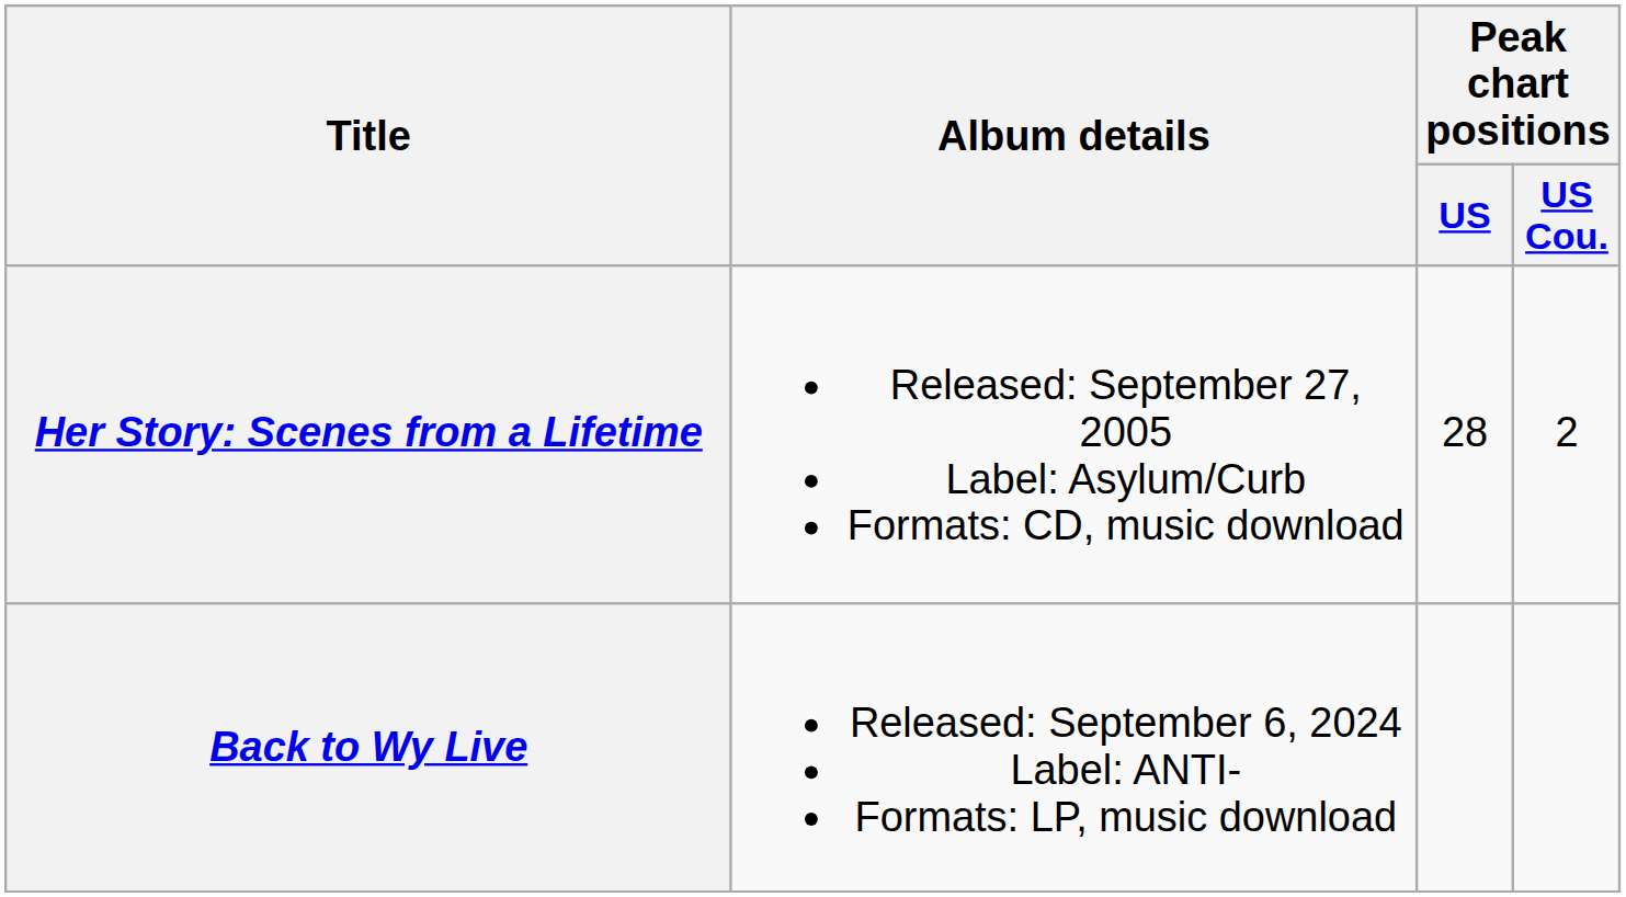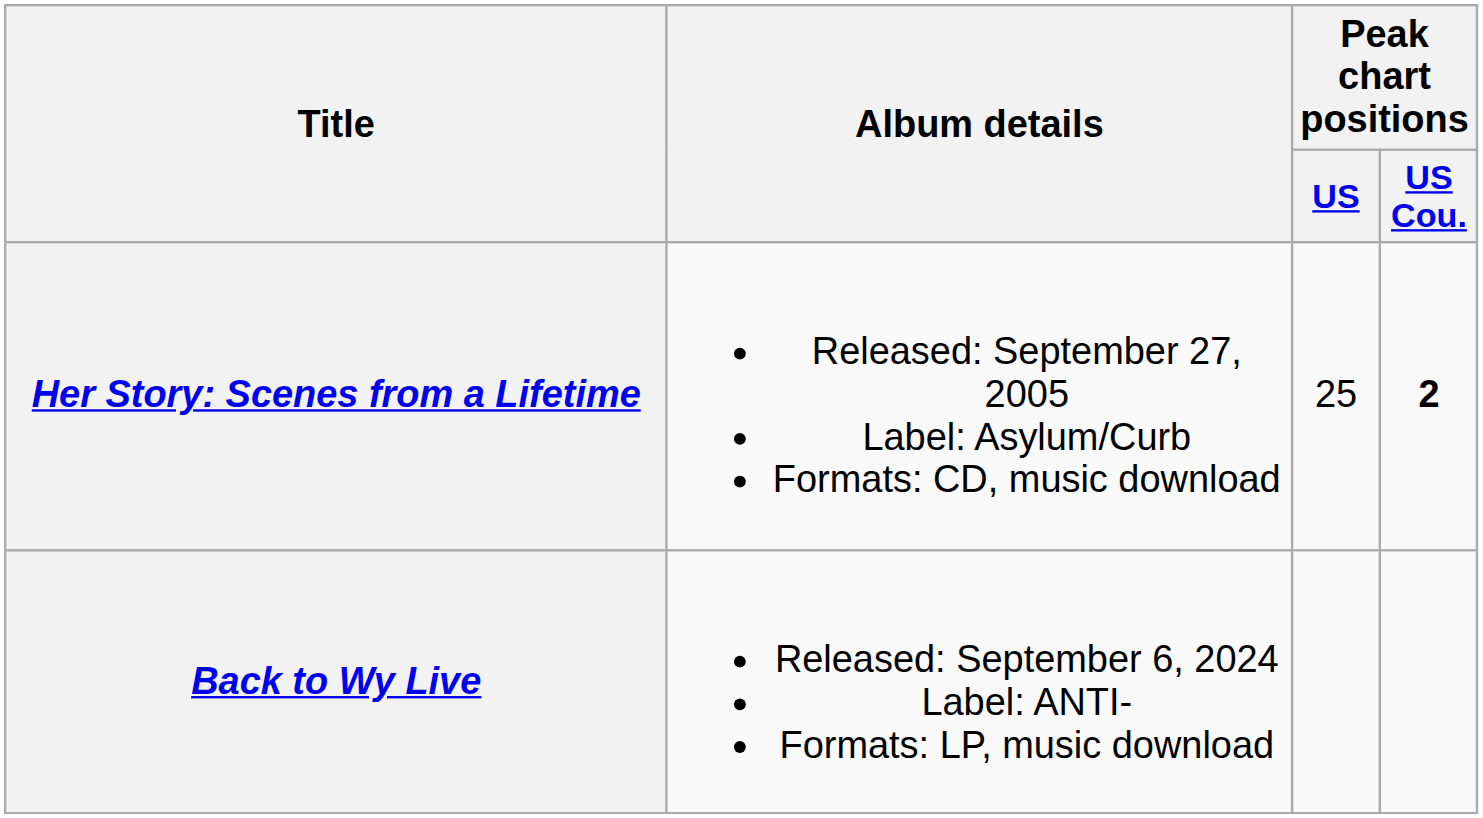Her Story: Scenes from a Lifetime | Peak chart positions / US: 28 -> 25
Her Story: Scenes from a Lifetime | Peak chart positions / US Cou.: normal -> bold
